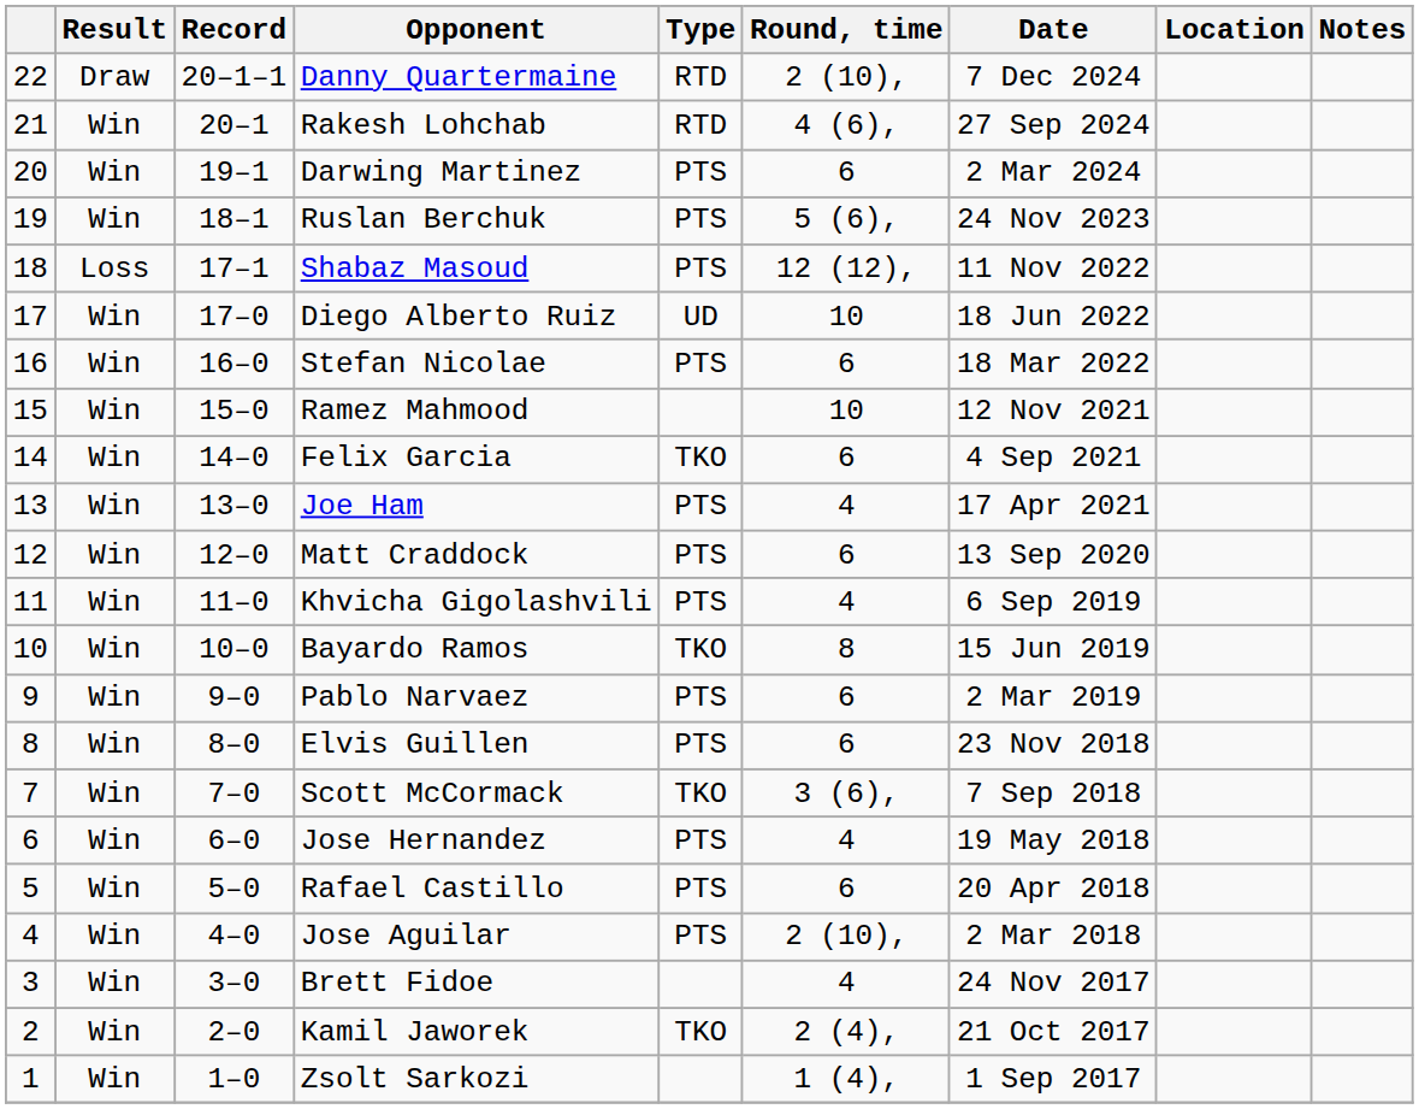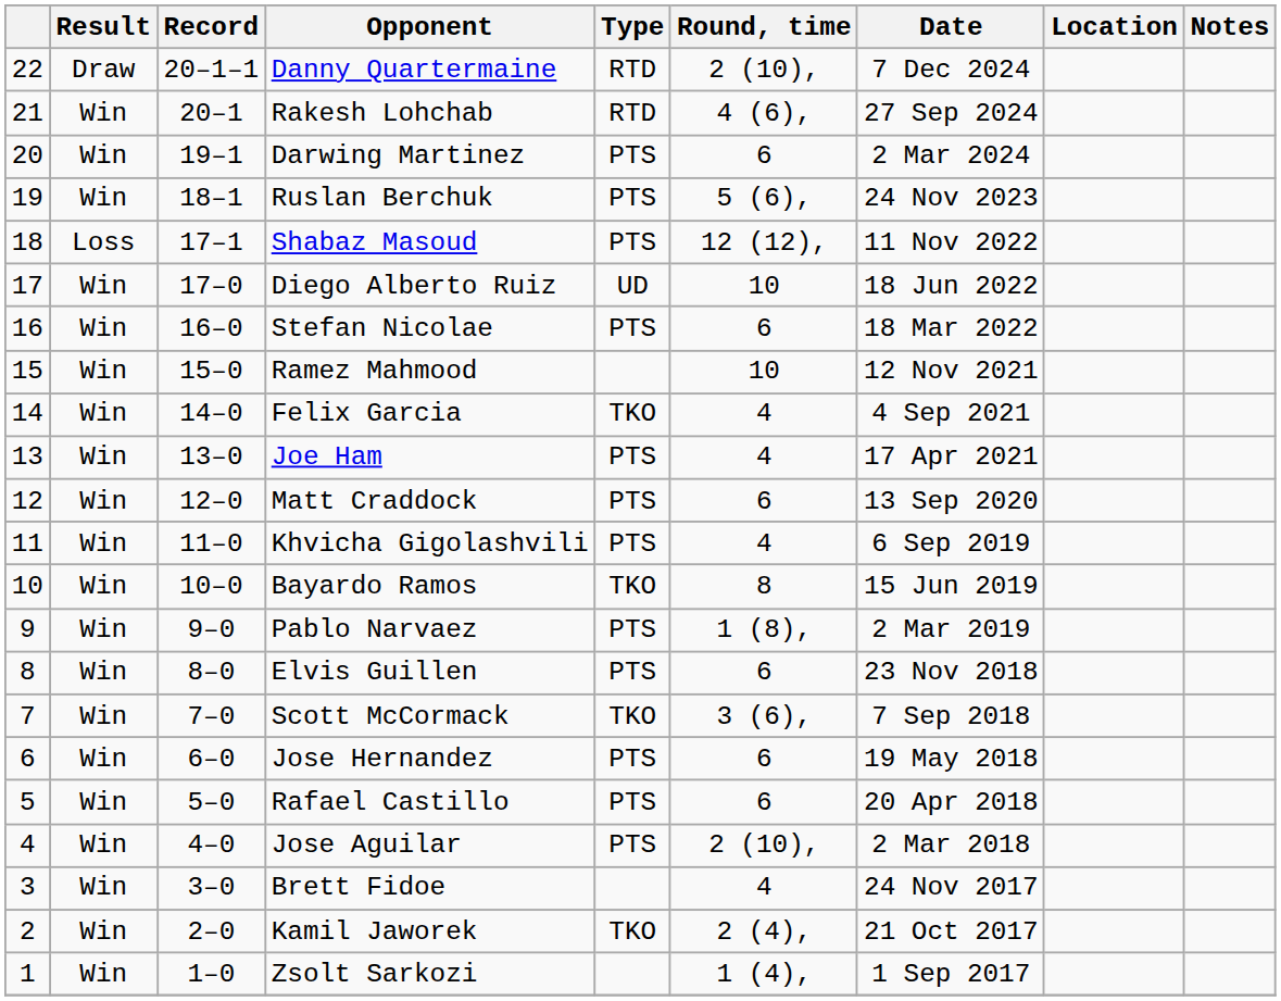Felix Garcia | Round, time: 6 -> 4
Pablo Narvaez | Round, time: 6 -> 1 (8),
Jose Hernandez | Round, time: 4 -> 6
